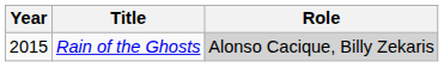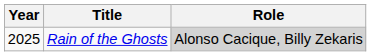Rain of the Ghosts | Year: 2015 -> 2025
